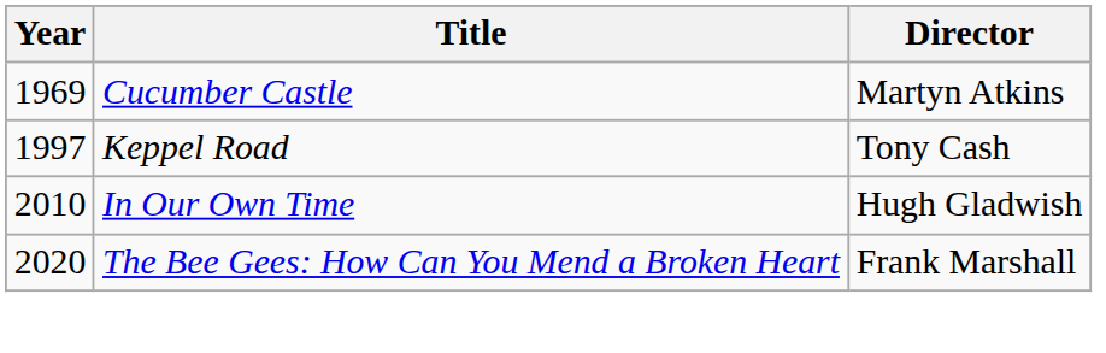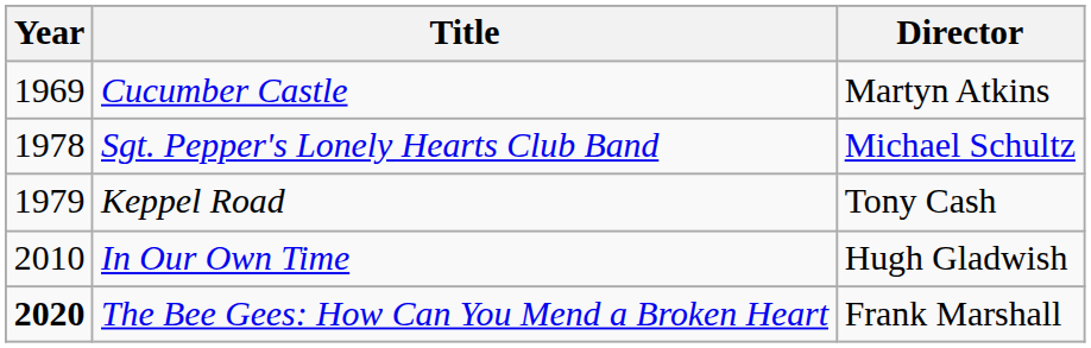+ row: 1978 | Sgt. Pepper's Lonely Hearts Club Band | Michael Schultz
Keppel Road | Year: 1997 -> 1979
The Bee Gees: How Can You Mend a Broken Heart | Year: normal -> bold
